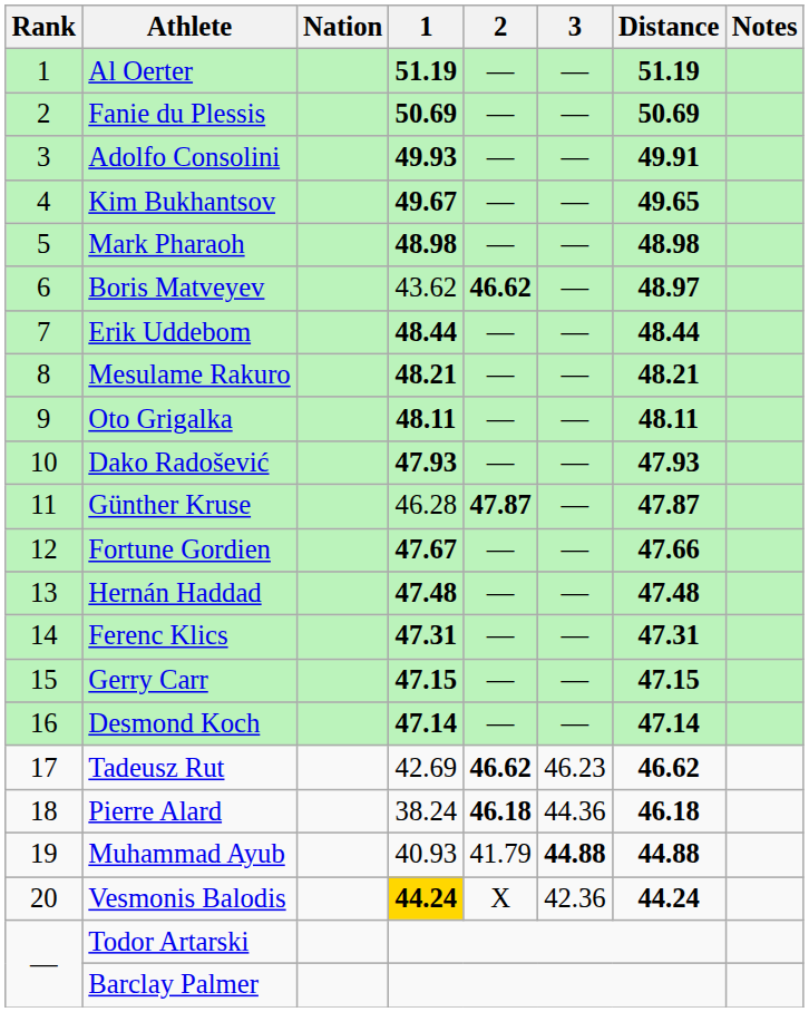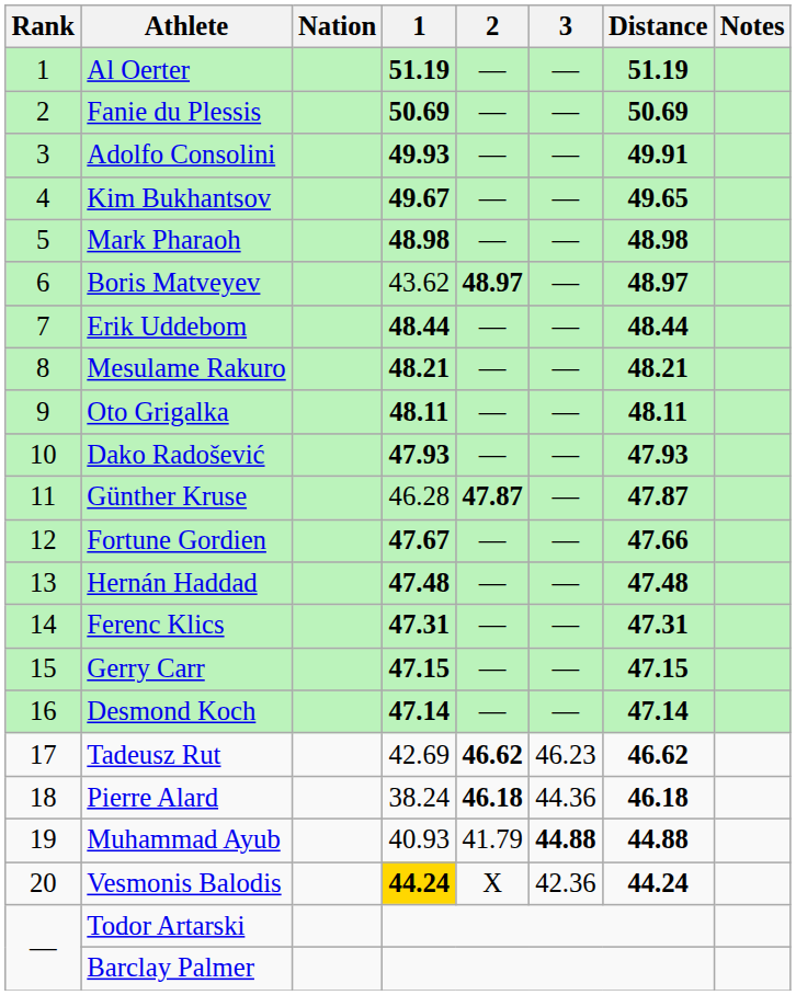Boris Matveyev | 2: 46.62 -> 48.97
